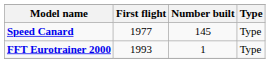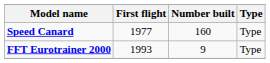Speed Canard | Number built: 145 -> 160
FFT Eurotrainer 2000 | Number built: 1 -> 9
